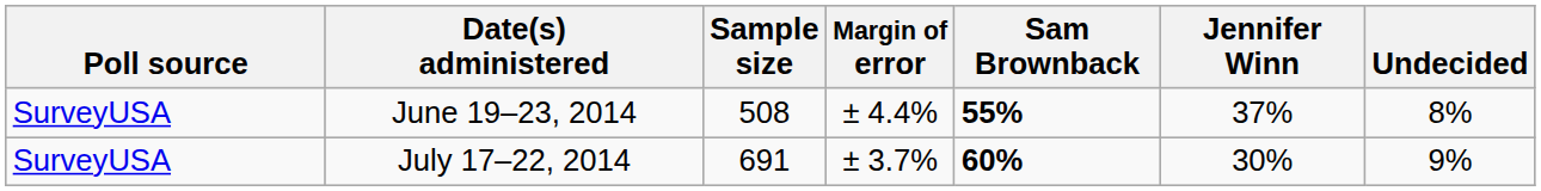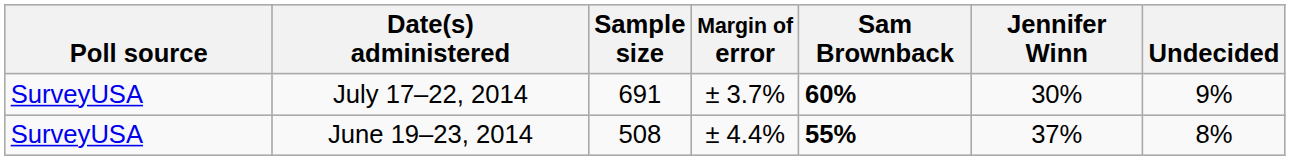rows swapped: July 17–22, 2014 <-> June 19–23, 2014
